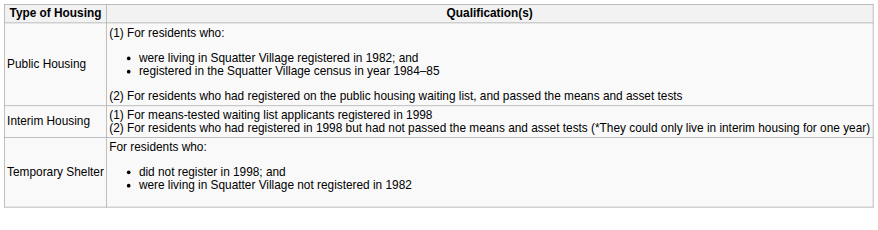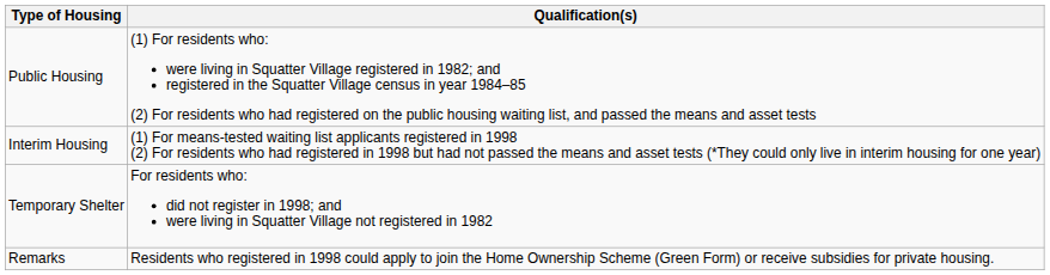+ row: Remarks | Residents who registered in 1998 could apply to join the Home Ownership Scheme (Green Form) or receive subsidies for private housing.
